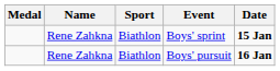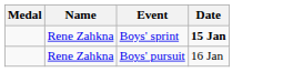- column: Sport | Biathlon | Biathlon
Boys' pursuit | Date: bold -> normal
